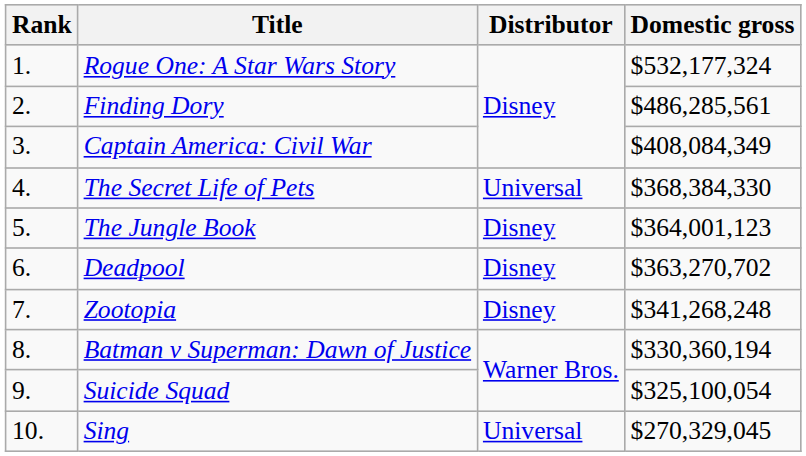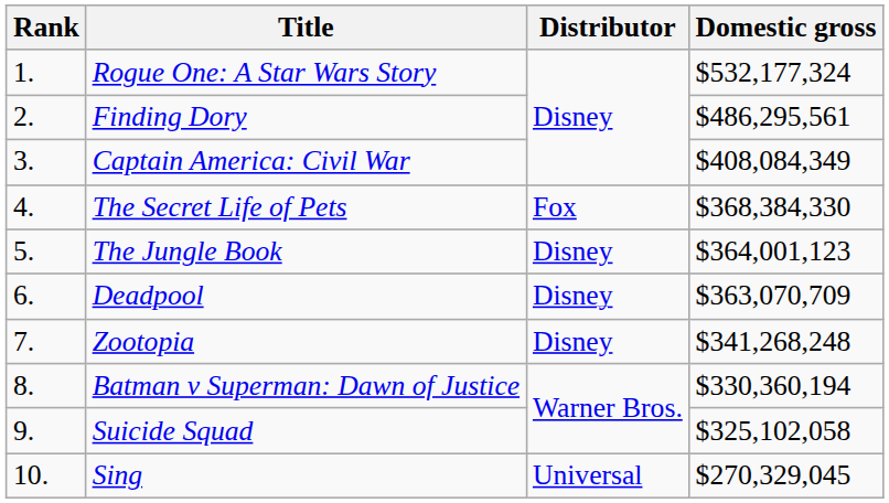Finding Dory | Domestic gross: $486,285,561 -> $486,295,561
The Secret Life of Pets | Distributor: Universal -> Fox
Deadpool | Domestic gross: $363,270,702 -> $363,070,709
Suicide Squad | Domestic gross: $325,100,054 -> $325,102,058
